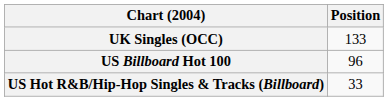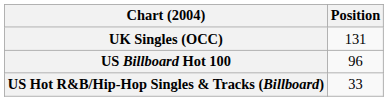UK Singles (OCC) | Position: 133 -> 131
